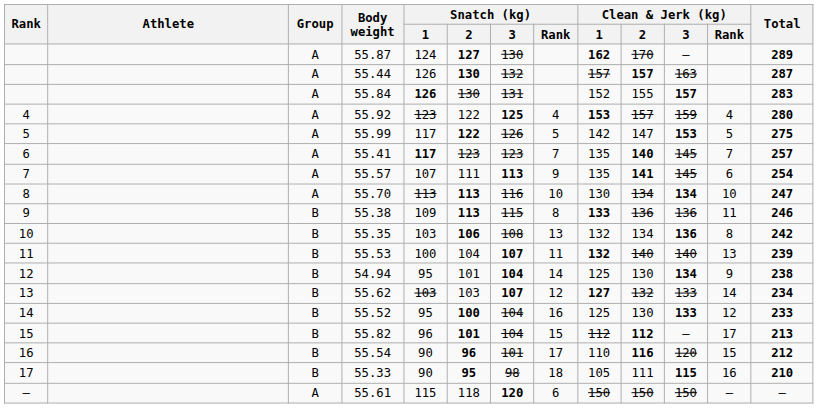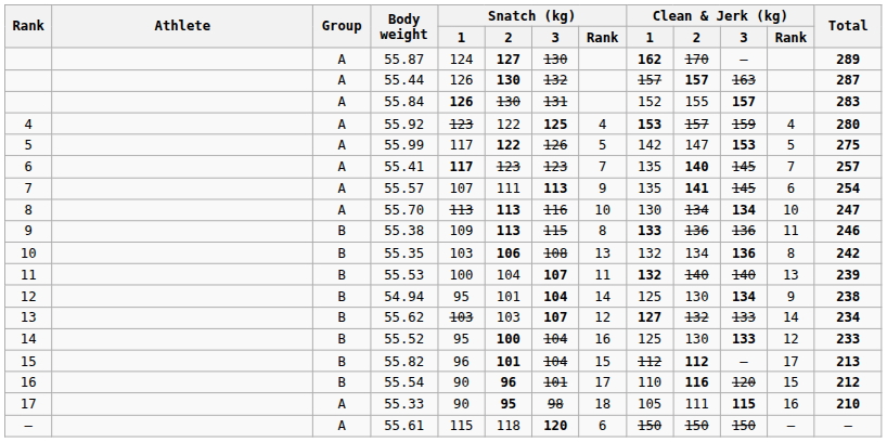55.33 | Group: B -> A
